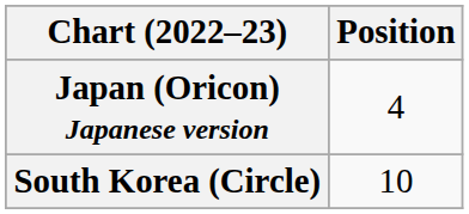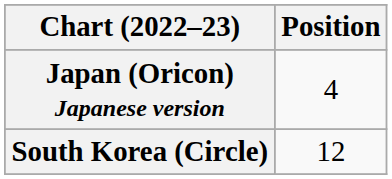South Korea (Circle) | Position: 10 -> 12
